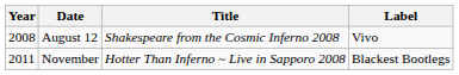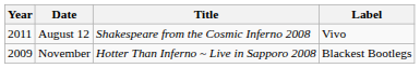August 12 | Year: 2008 -> 2011
November | Year: 2011 -> 2009
